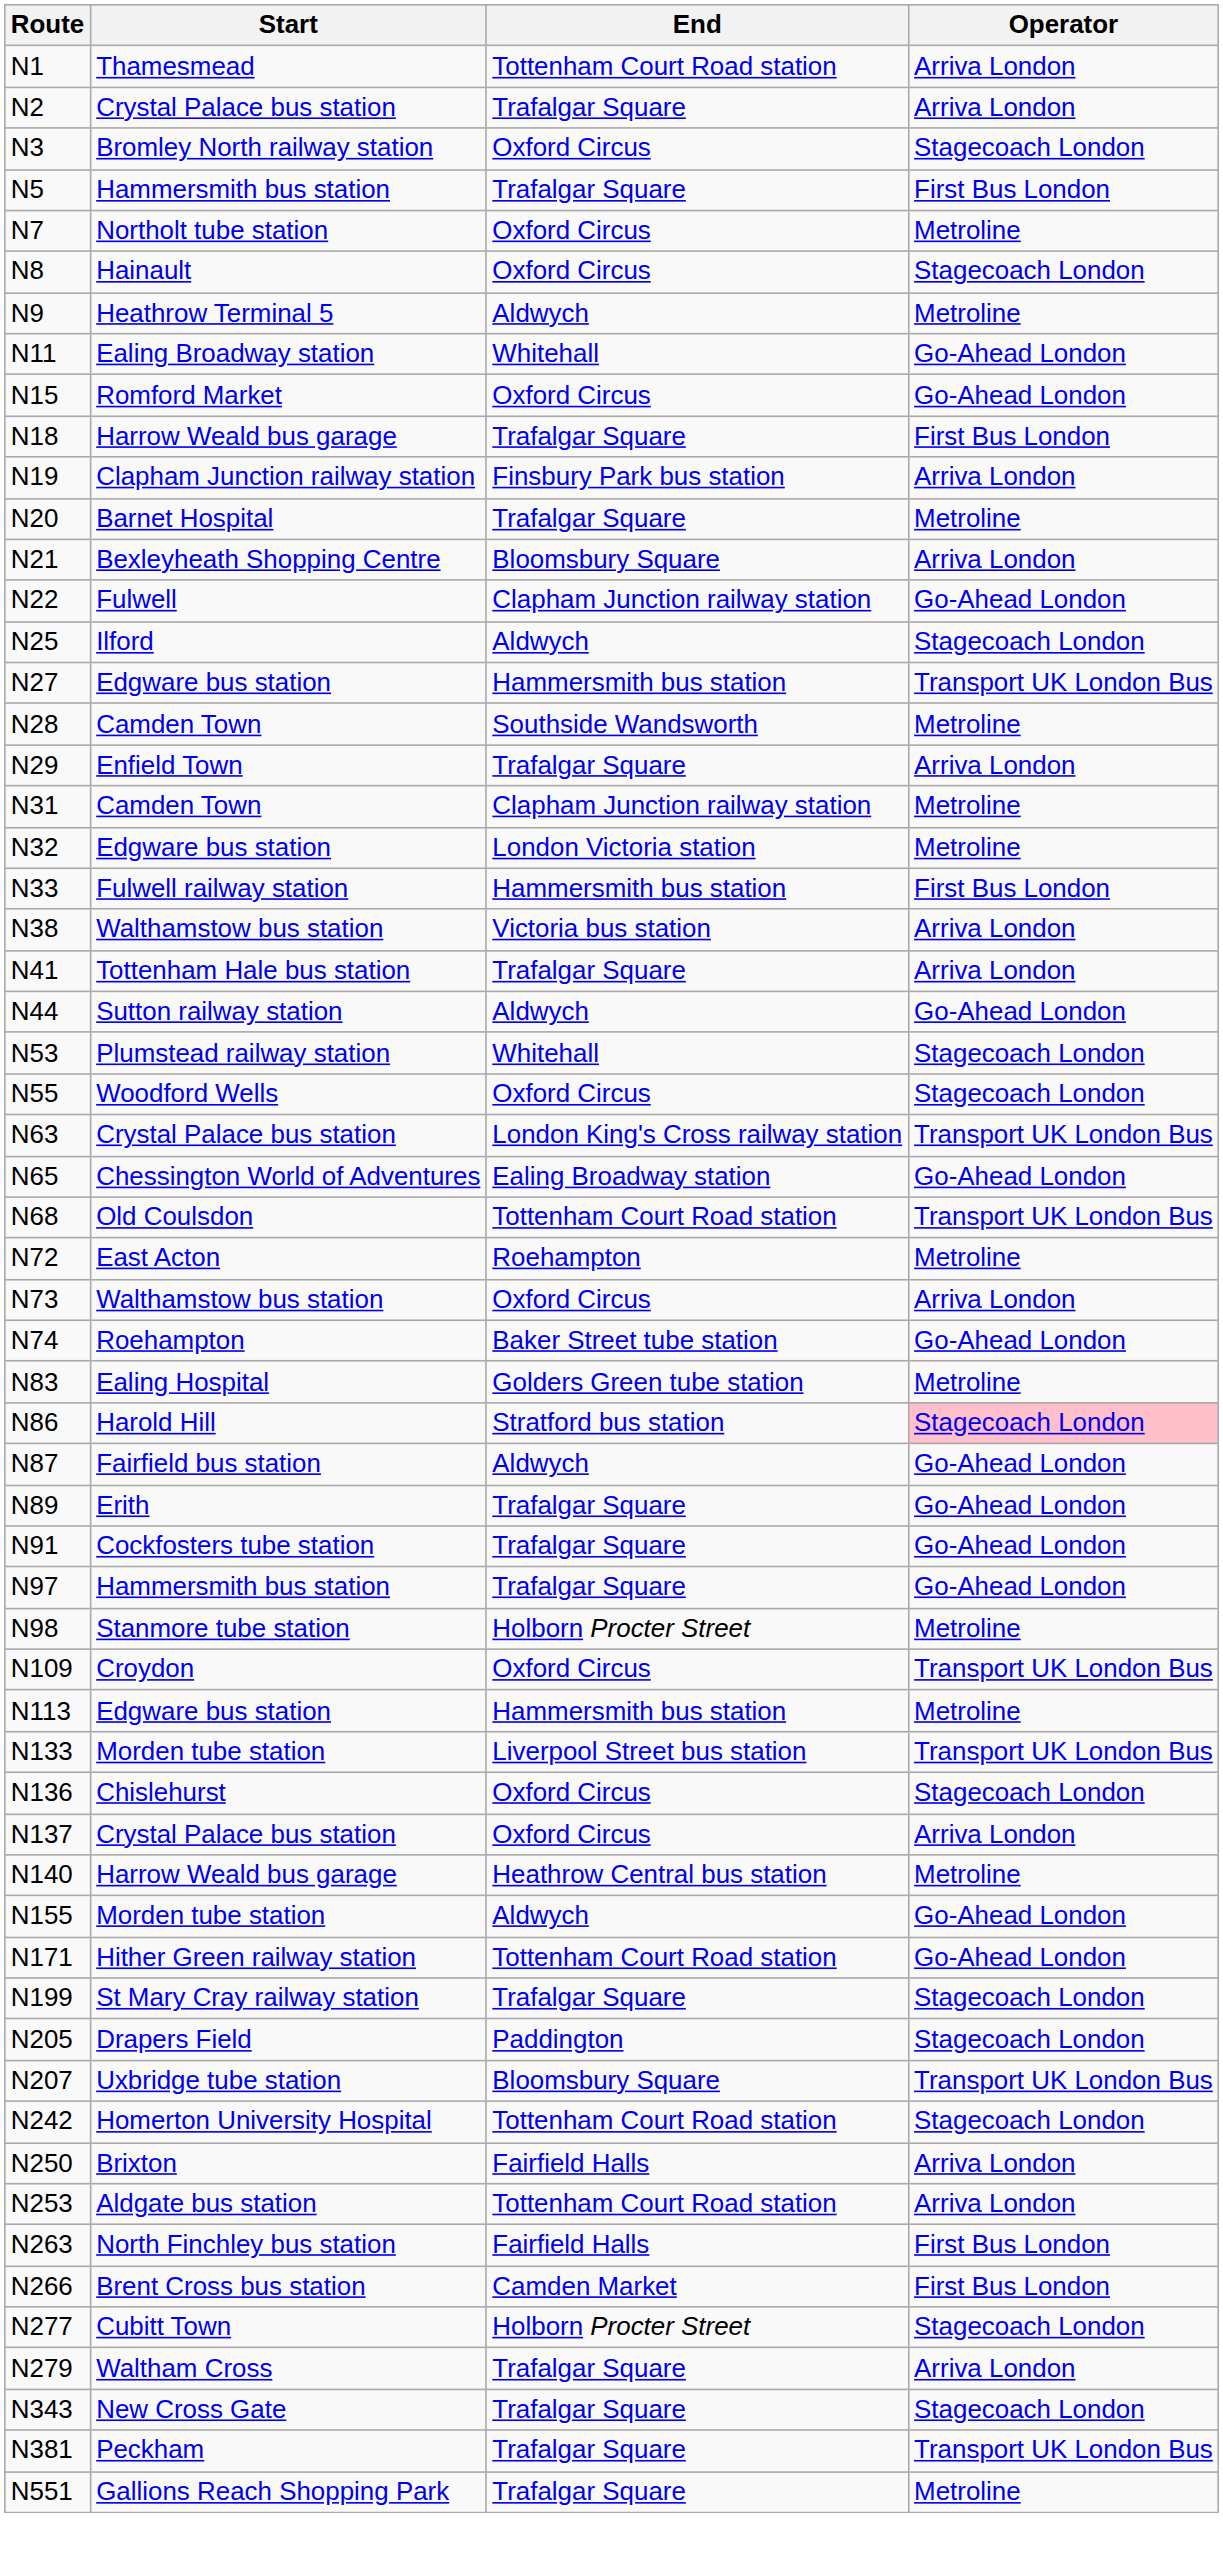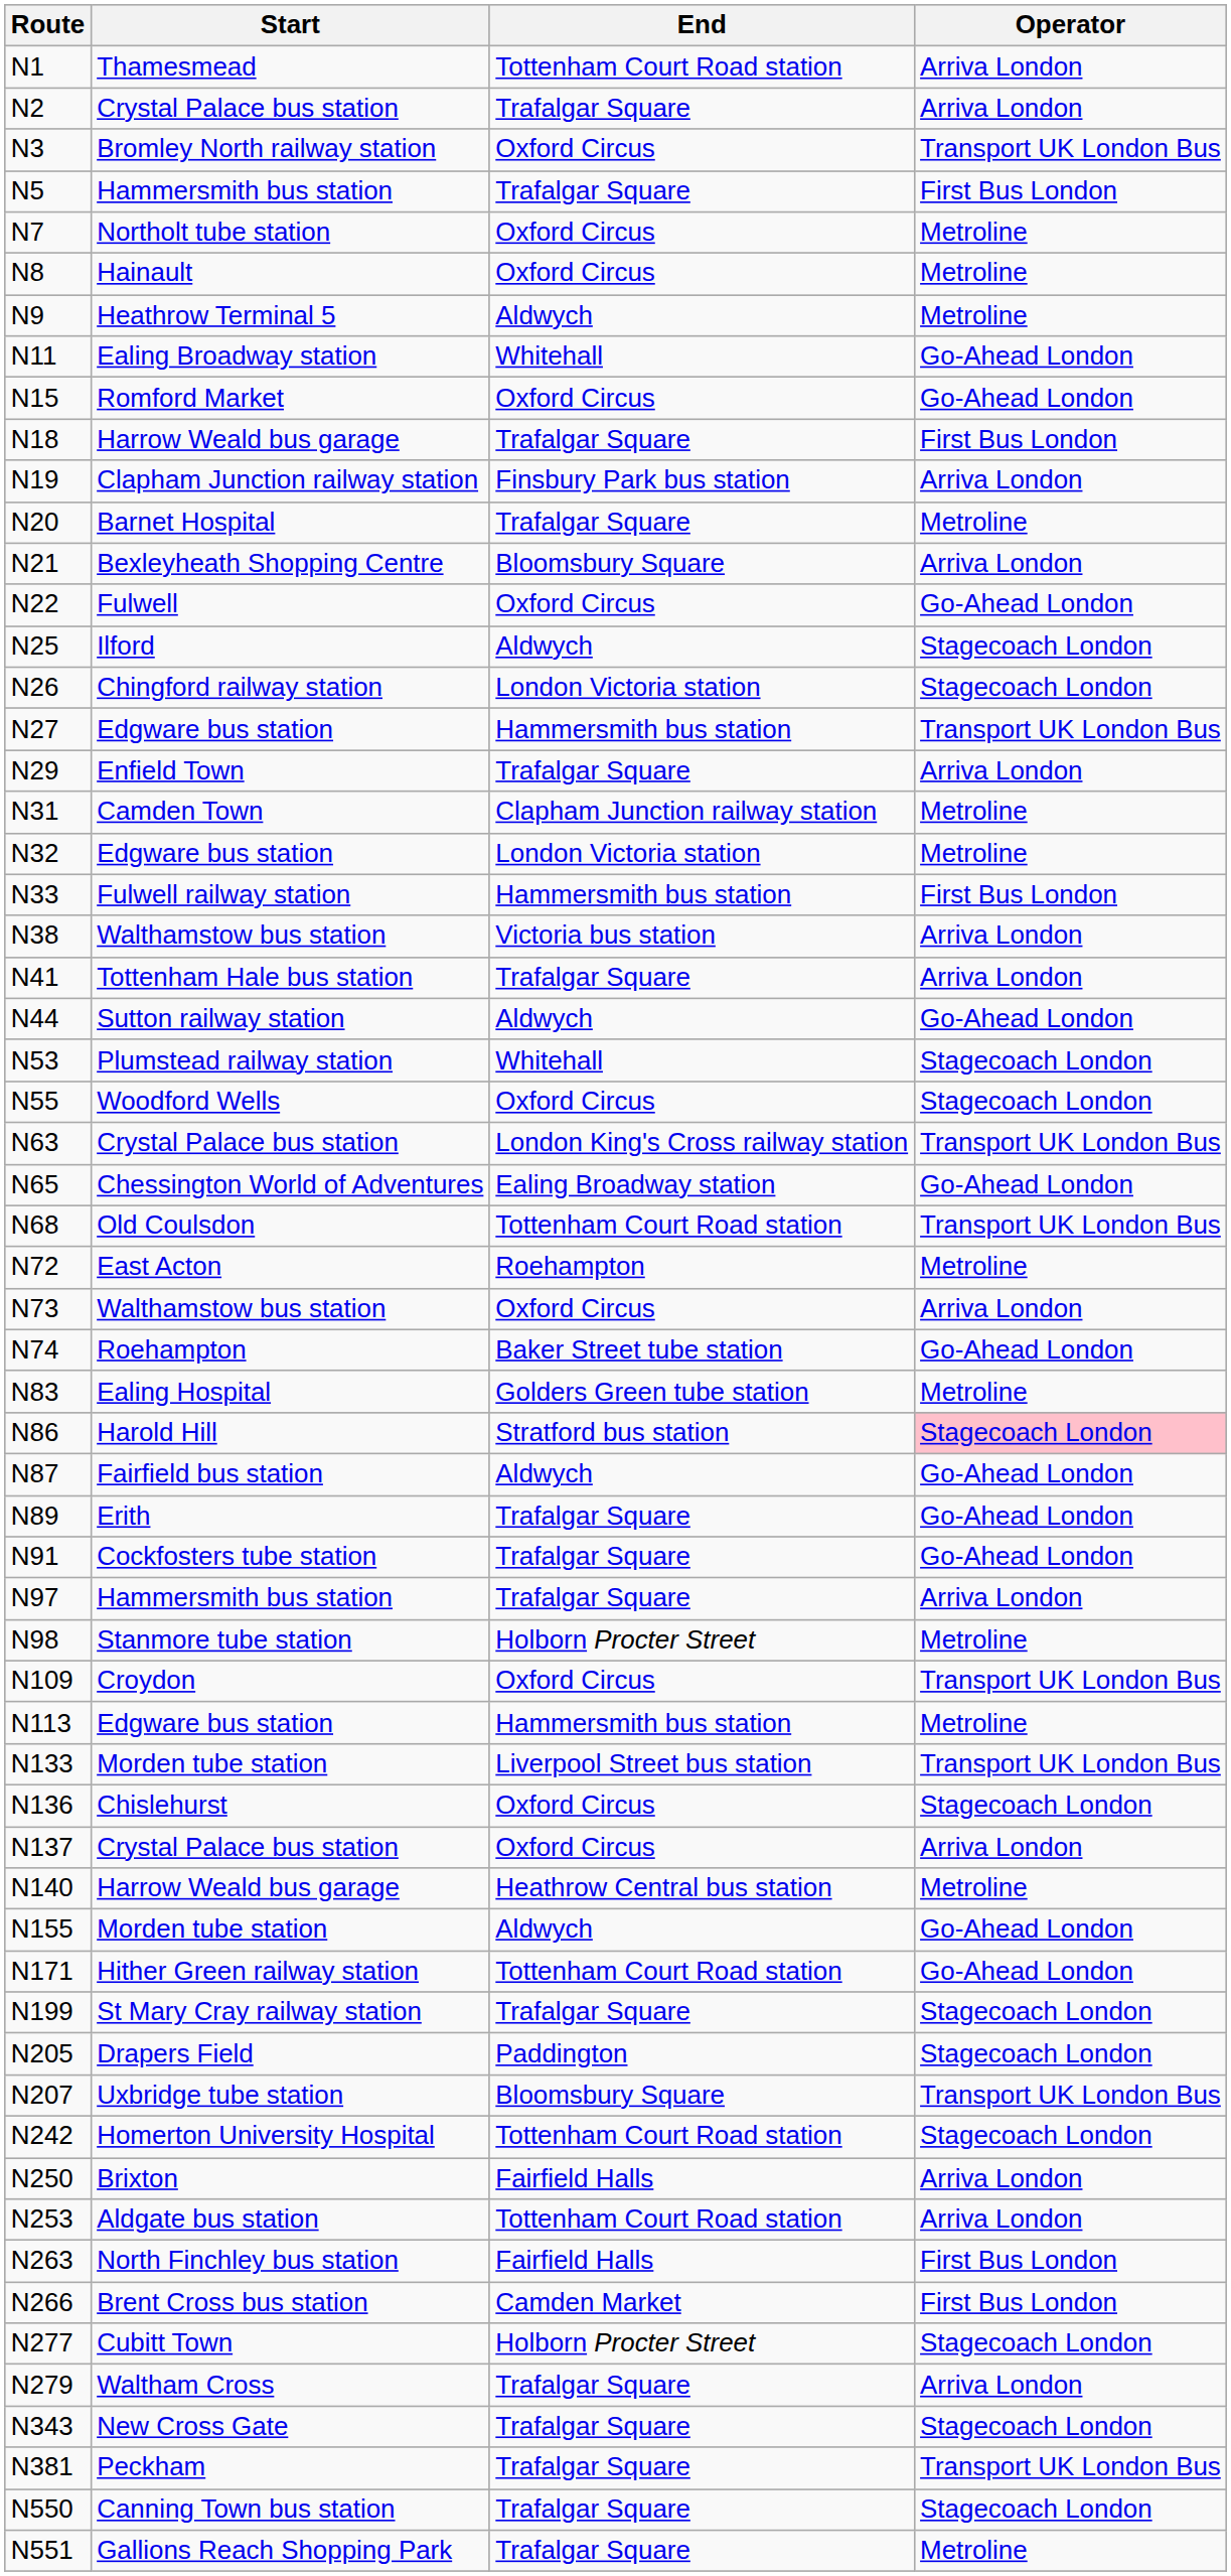N3 | Operator: Stagecoach London -> Transport UK London Bus
N8 | Operator: Stagecoach London -> Metroline
N22 | End: Clapham Junction railway station -> Oxford Circus
+ row: N26 | Chingford railway station | London Victoria station | Stagecoach London
- row: N28 | Camden Town | Southside Wandsworth | Metroline
N97 | Operator: Go-Ahead London -> Arriva London
+ row: N550 | Canning Town bus station | Trafalgar Square | Stagecoach London
